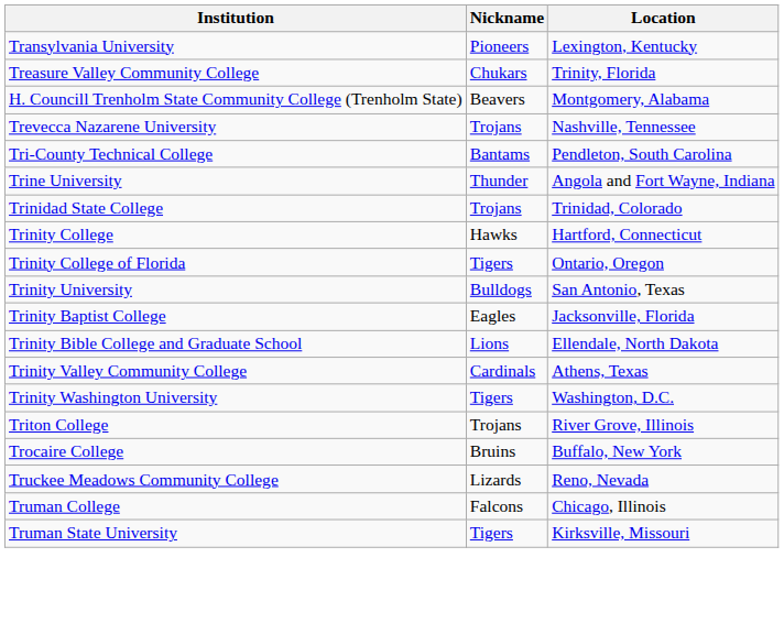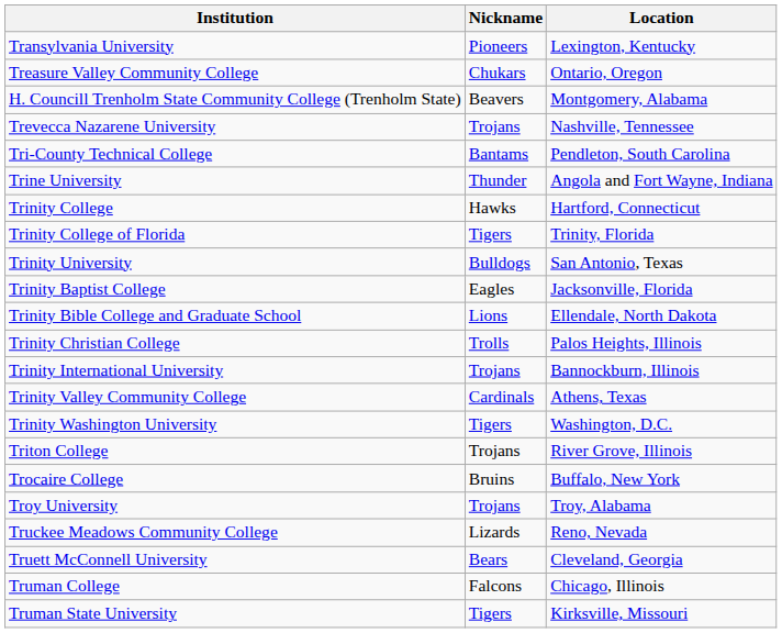Treasure Valley Community College | Location: Trinity, Florida -> Ontario, Oregon
- row: Trinidad State College | Trojans | Trinidad, Colorado
Trinity College of Florida | Location: Ontario, Oregon -> Trinity, Florida
+ row: Trinity Christian College | Trolls | Palos Heights, Illinois
+ row: Trinity International University | Trojans | Bannockburn, Illinois
+ row: Troy University | Trojans | Troy, Alabama
+ row: Truett McConnell University | Bears | Cleveland, Georgia
